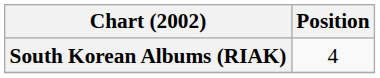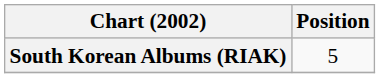South Korean Albums (RIAK) | Position: 4 -> 5
